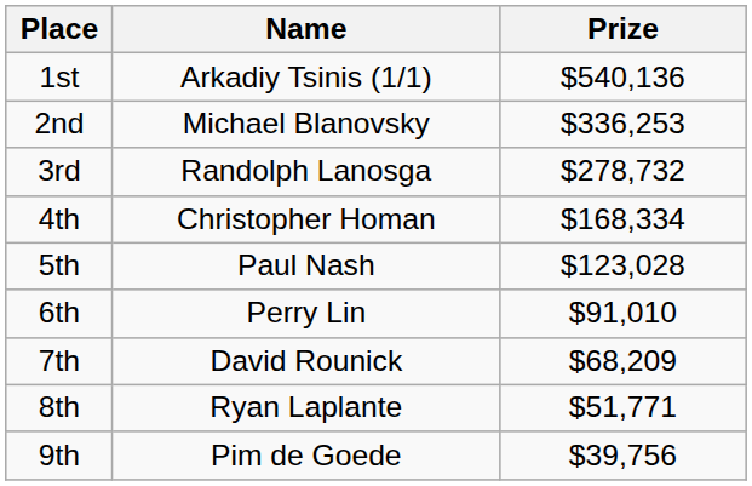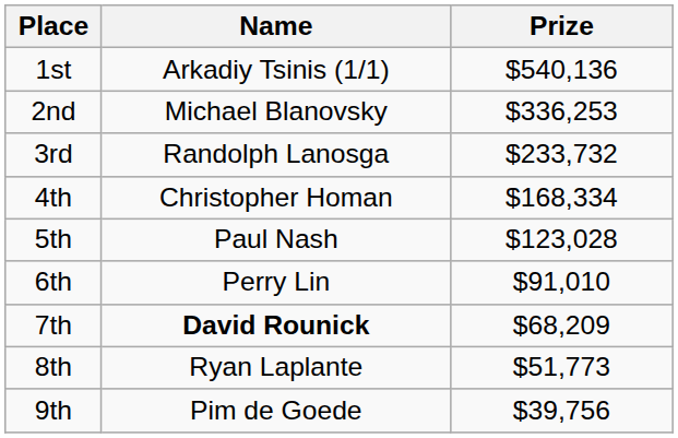3rd | Prize: $278,732 -> $233,732
7th | Name: normal -> bold
8th | Prize: $51,771 -> $51,773
